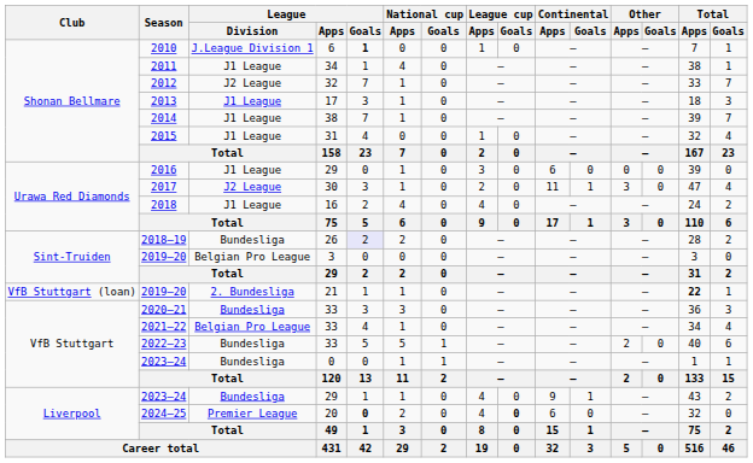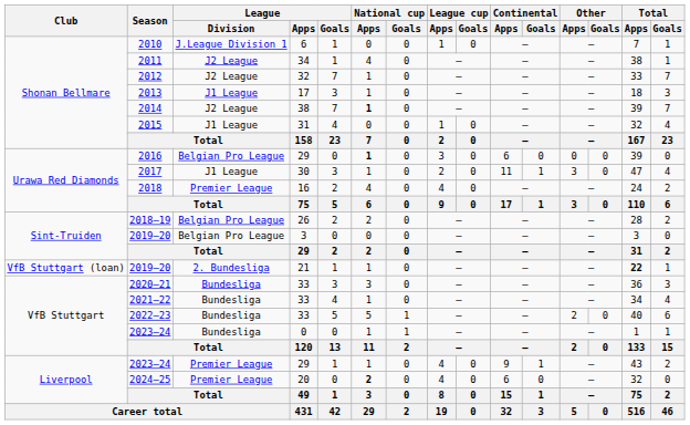2010 | League / Goals: bold -> normal
2011 | League / Division: J1 League -> J2 League
2014 | League / Division: J1 League -> J2 League
2014 | National cup / Apps: normal -> bold
2016 | League / Division: J1 League -> Belgian Pro League
2016 | National cup / Apps: normal -> bold
2017 | League / Division: J2 League -> J1 League
2018 | League / Division: J1 League -> Premier League
2018–19 | League / Division: Bundesliga -> Belgian Pro League
2018–19 | League / Goals: lavender background -> no background
2021–22 | League / Division: Belgian Pro League -> Bundesliga
2023–24 / 29 | League / Division: Bundesliga -> Premier League
2024–25 | League / Goals: bold -> normal
2024–25 | National cup / Apps: normal -> bold
2024–25 | League cup / Goals: bold -> normal
